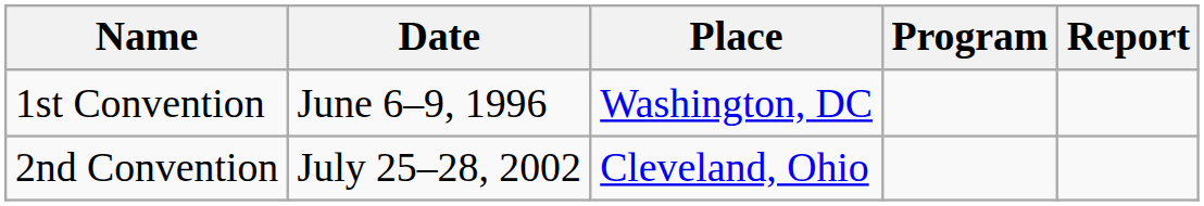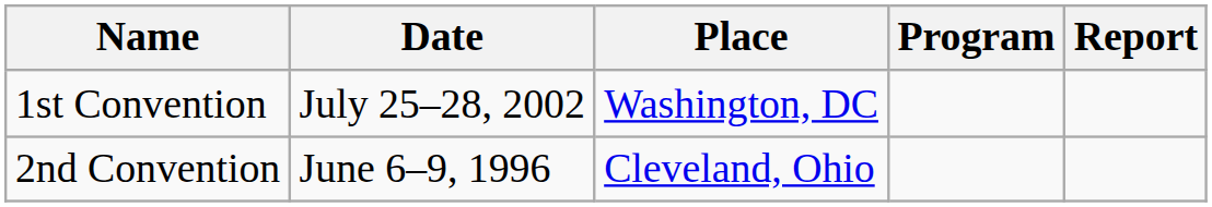1st Convention | Date: June 6–9, 1996 -> July 25–28, 2002
2nd Convention | Date: July 25–28, 2002 -> June 6–9, 1996
